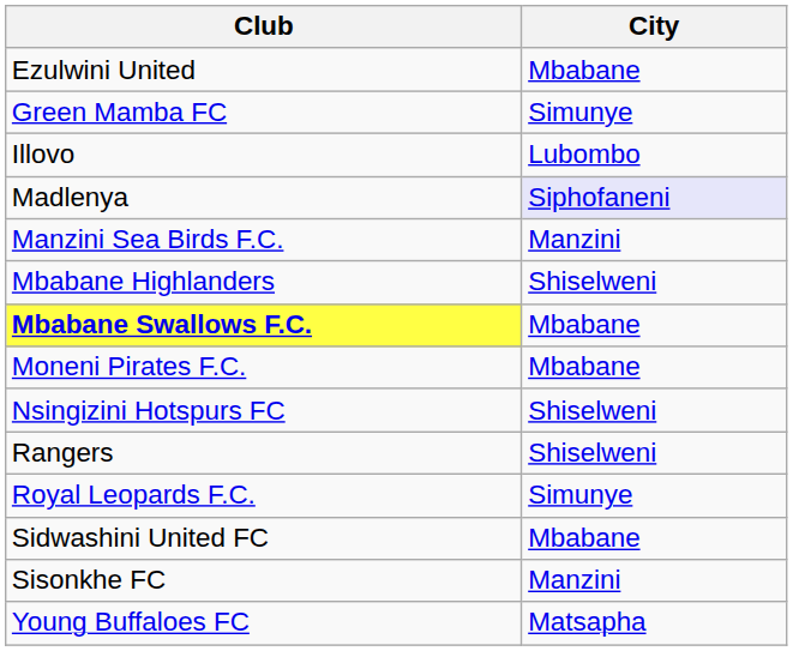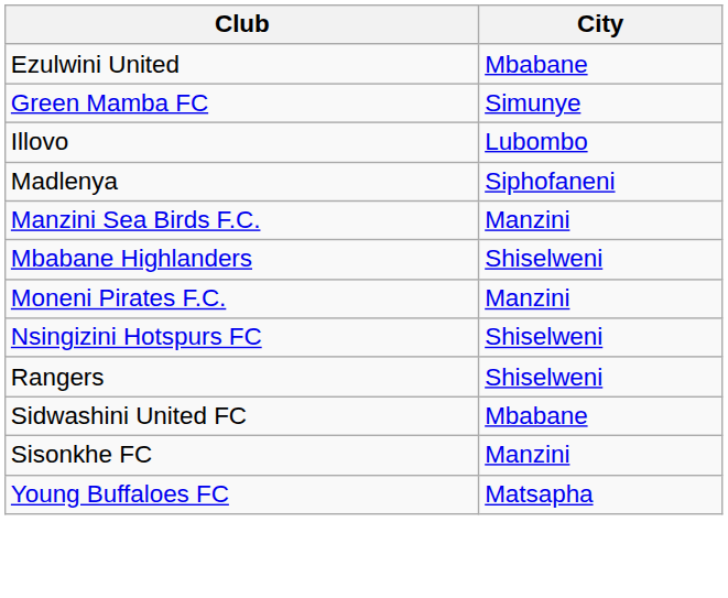Madlenya | City: lavender background -> no background
- row: Mbabane Swallows F.C. | Mbabane
Moneni Pirates F.C. | City: Mbabane -> Manzini
- row: Royal Leopards F.C. | Simunye
